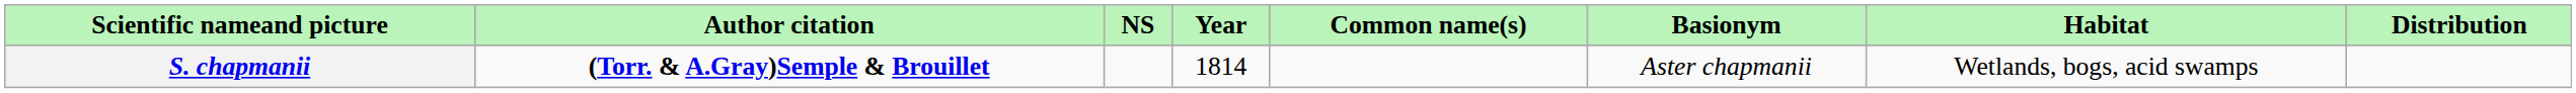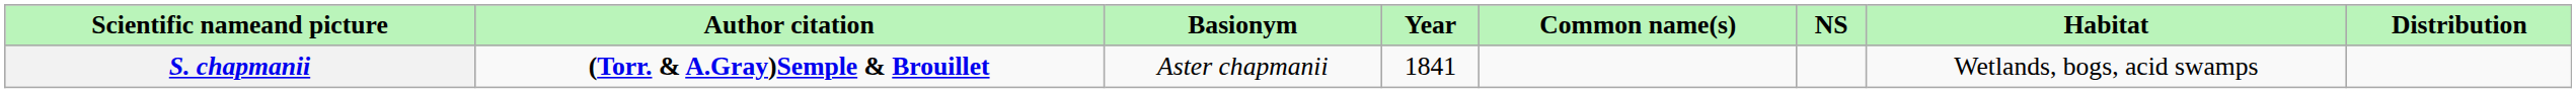columns swapped: Basionym <-> NS
S. chapmanii | Year: 1814 -> 1841
